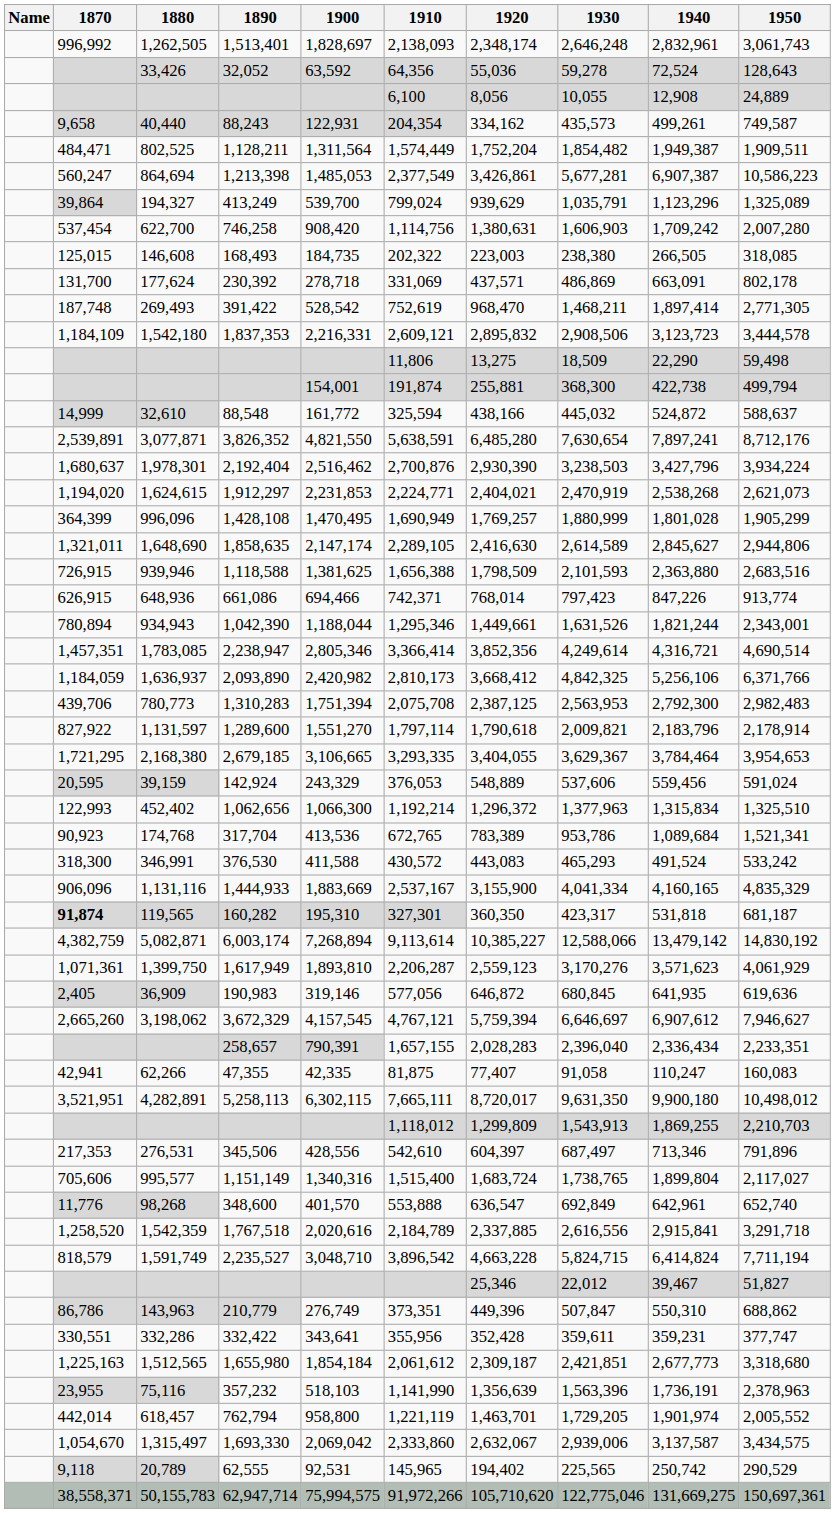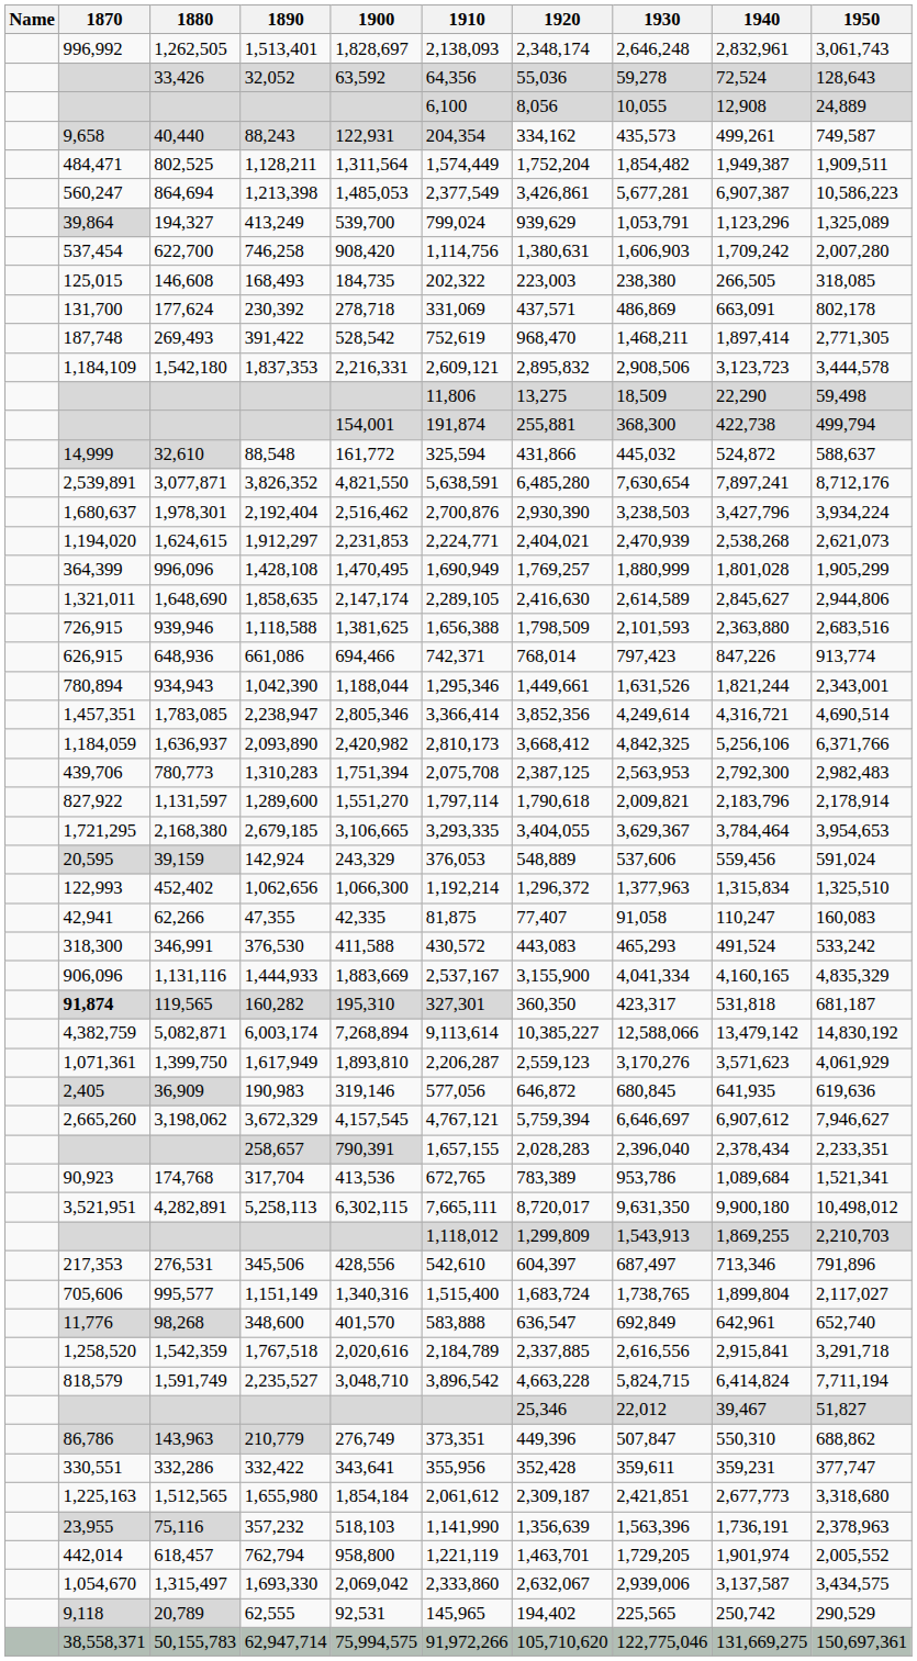413,249 | 1930: 1,035,791 -> 1,053,791
88,548 | 1920: 438,166 -> 431,866
1,912,297 | 1930: 2,470,919 -> 2,470,939
rows swapped: 47,355 <-> 317,704
258,657 | 1940: 2,336,434 -> 2,378,434
348,600 | 1910: 553,888 -> 583,888
